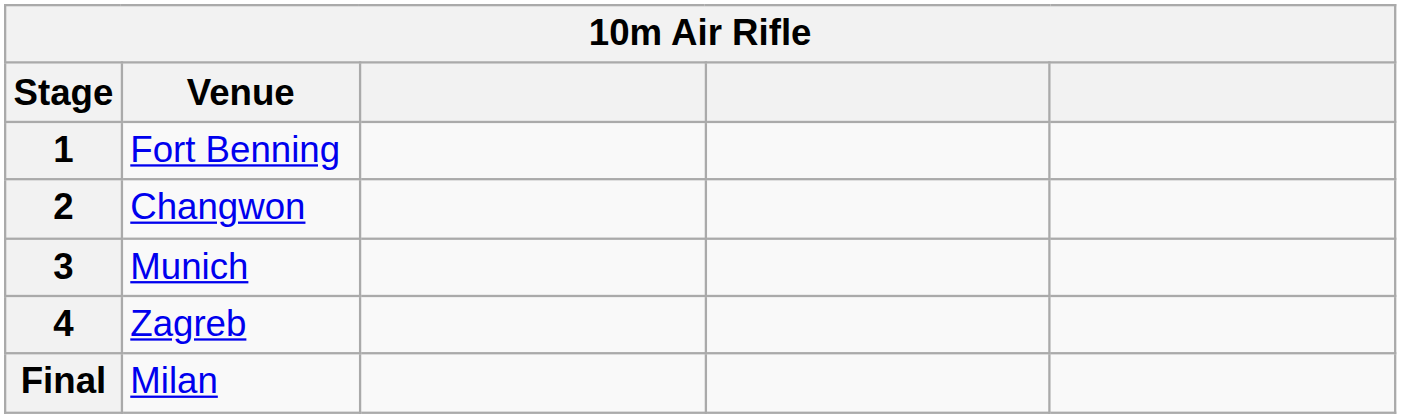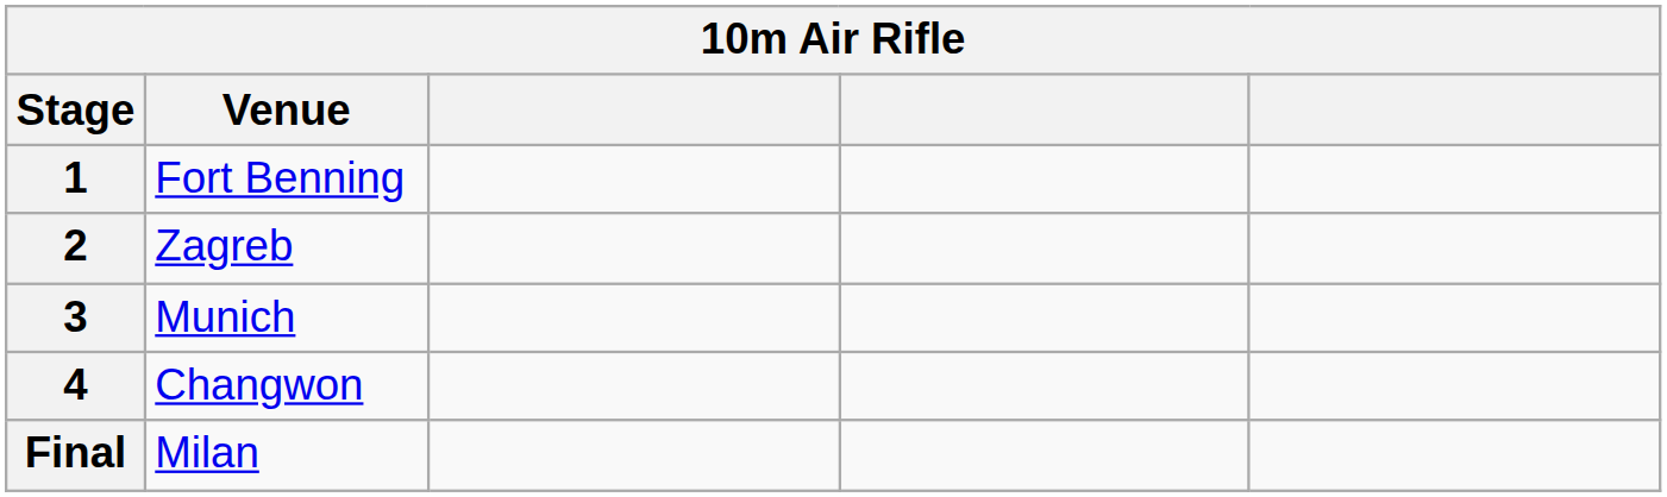2 | Venue: Changwon -> Zagreb
4 | Venue: Zagreb -> Changwon
